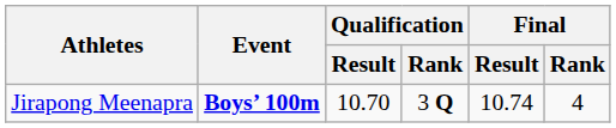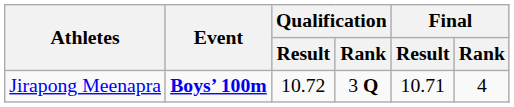Jirapong Meenapra | Qualification / Result: 10.70 -> 10.72
Jirapong Meenapra | Final / Result: 10.74 -> 10.71
